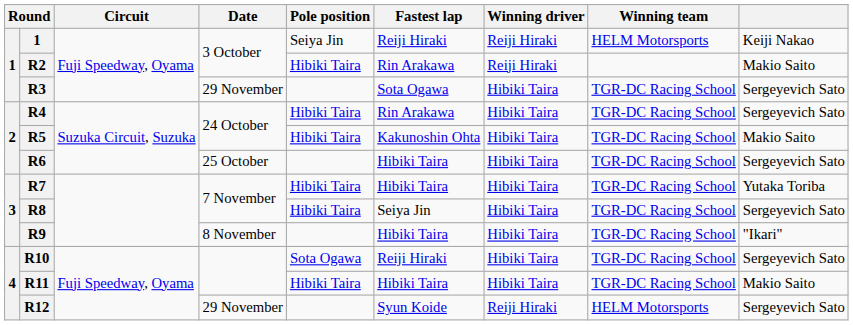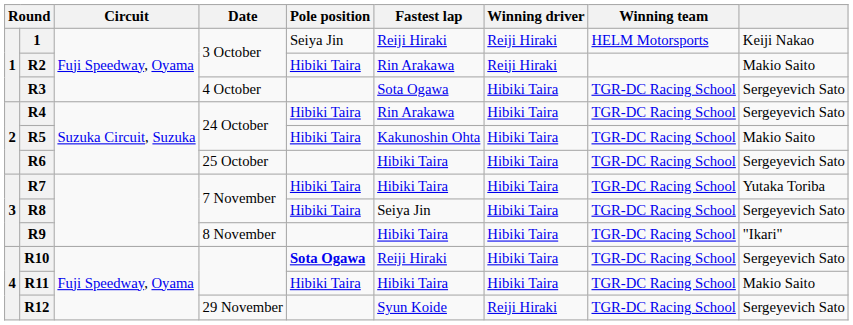R3 | Date: 29 November -> 4 October
R10 | Pole position: normal -> bold
R12 | Winning team: HELM Motorsports -> TGR-DC Racing School
